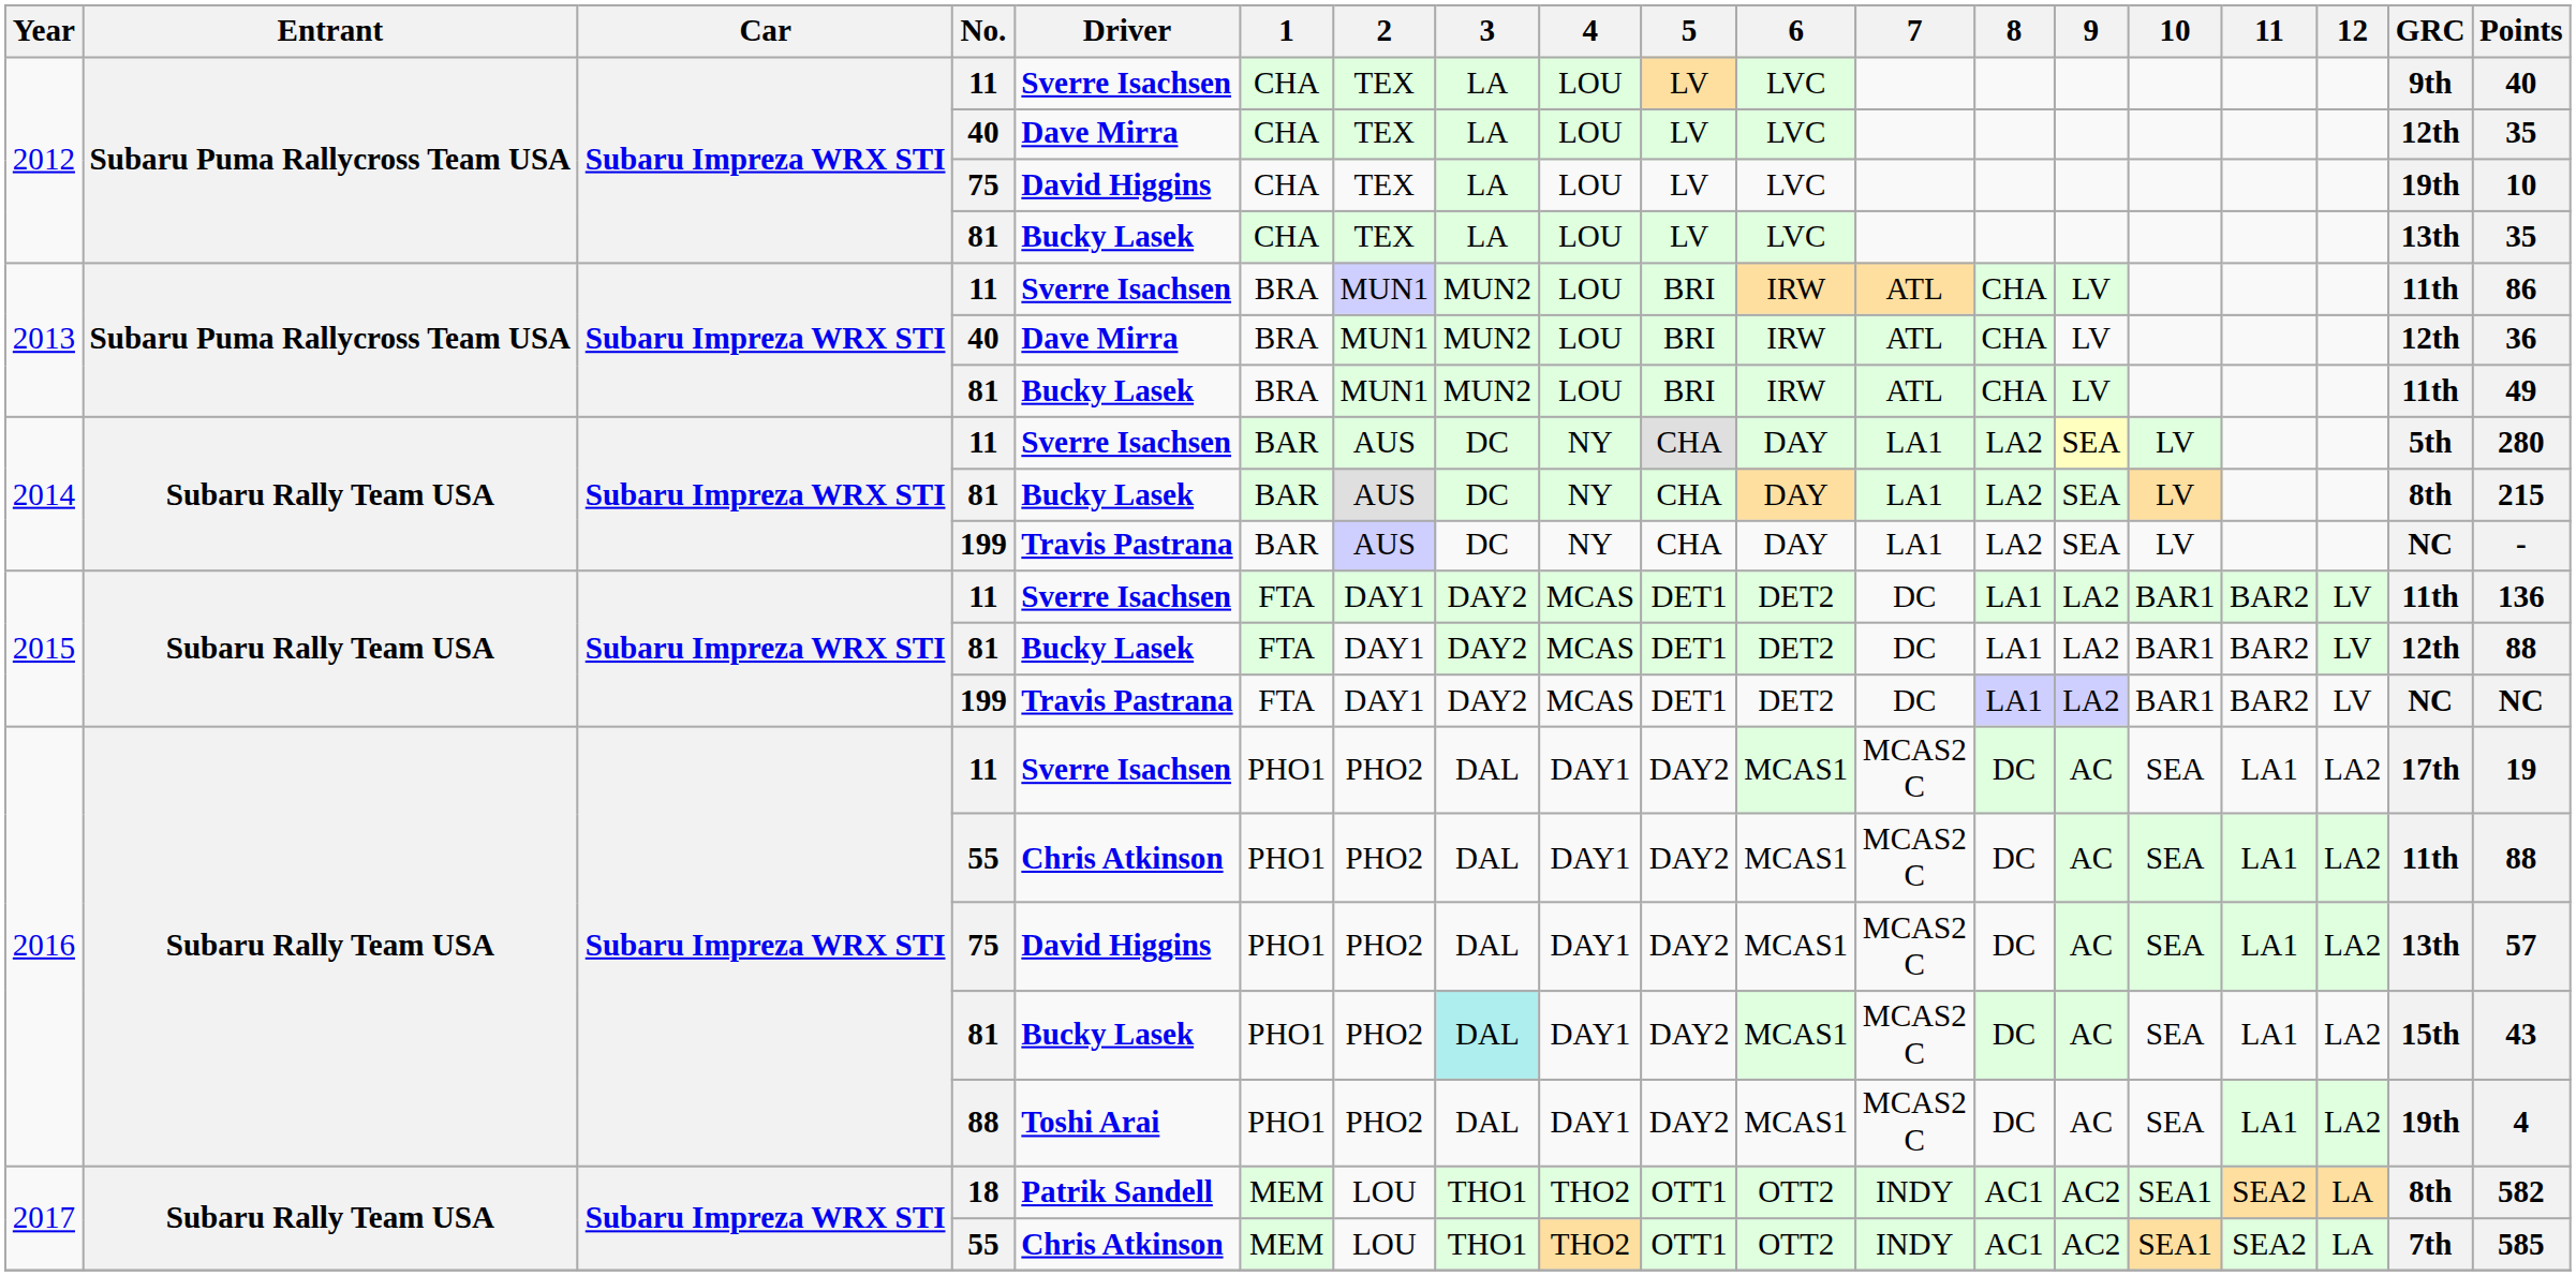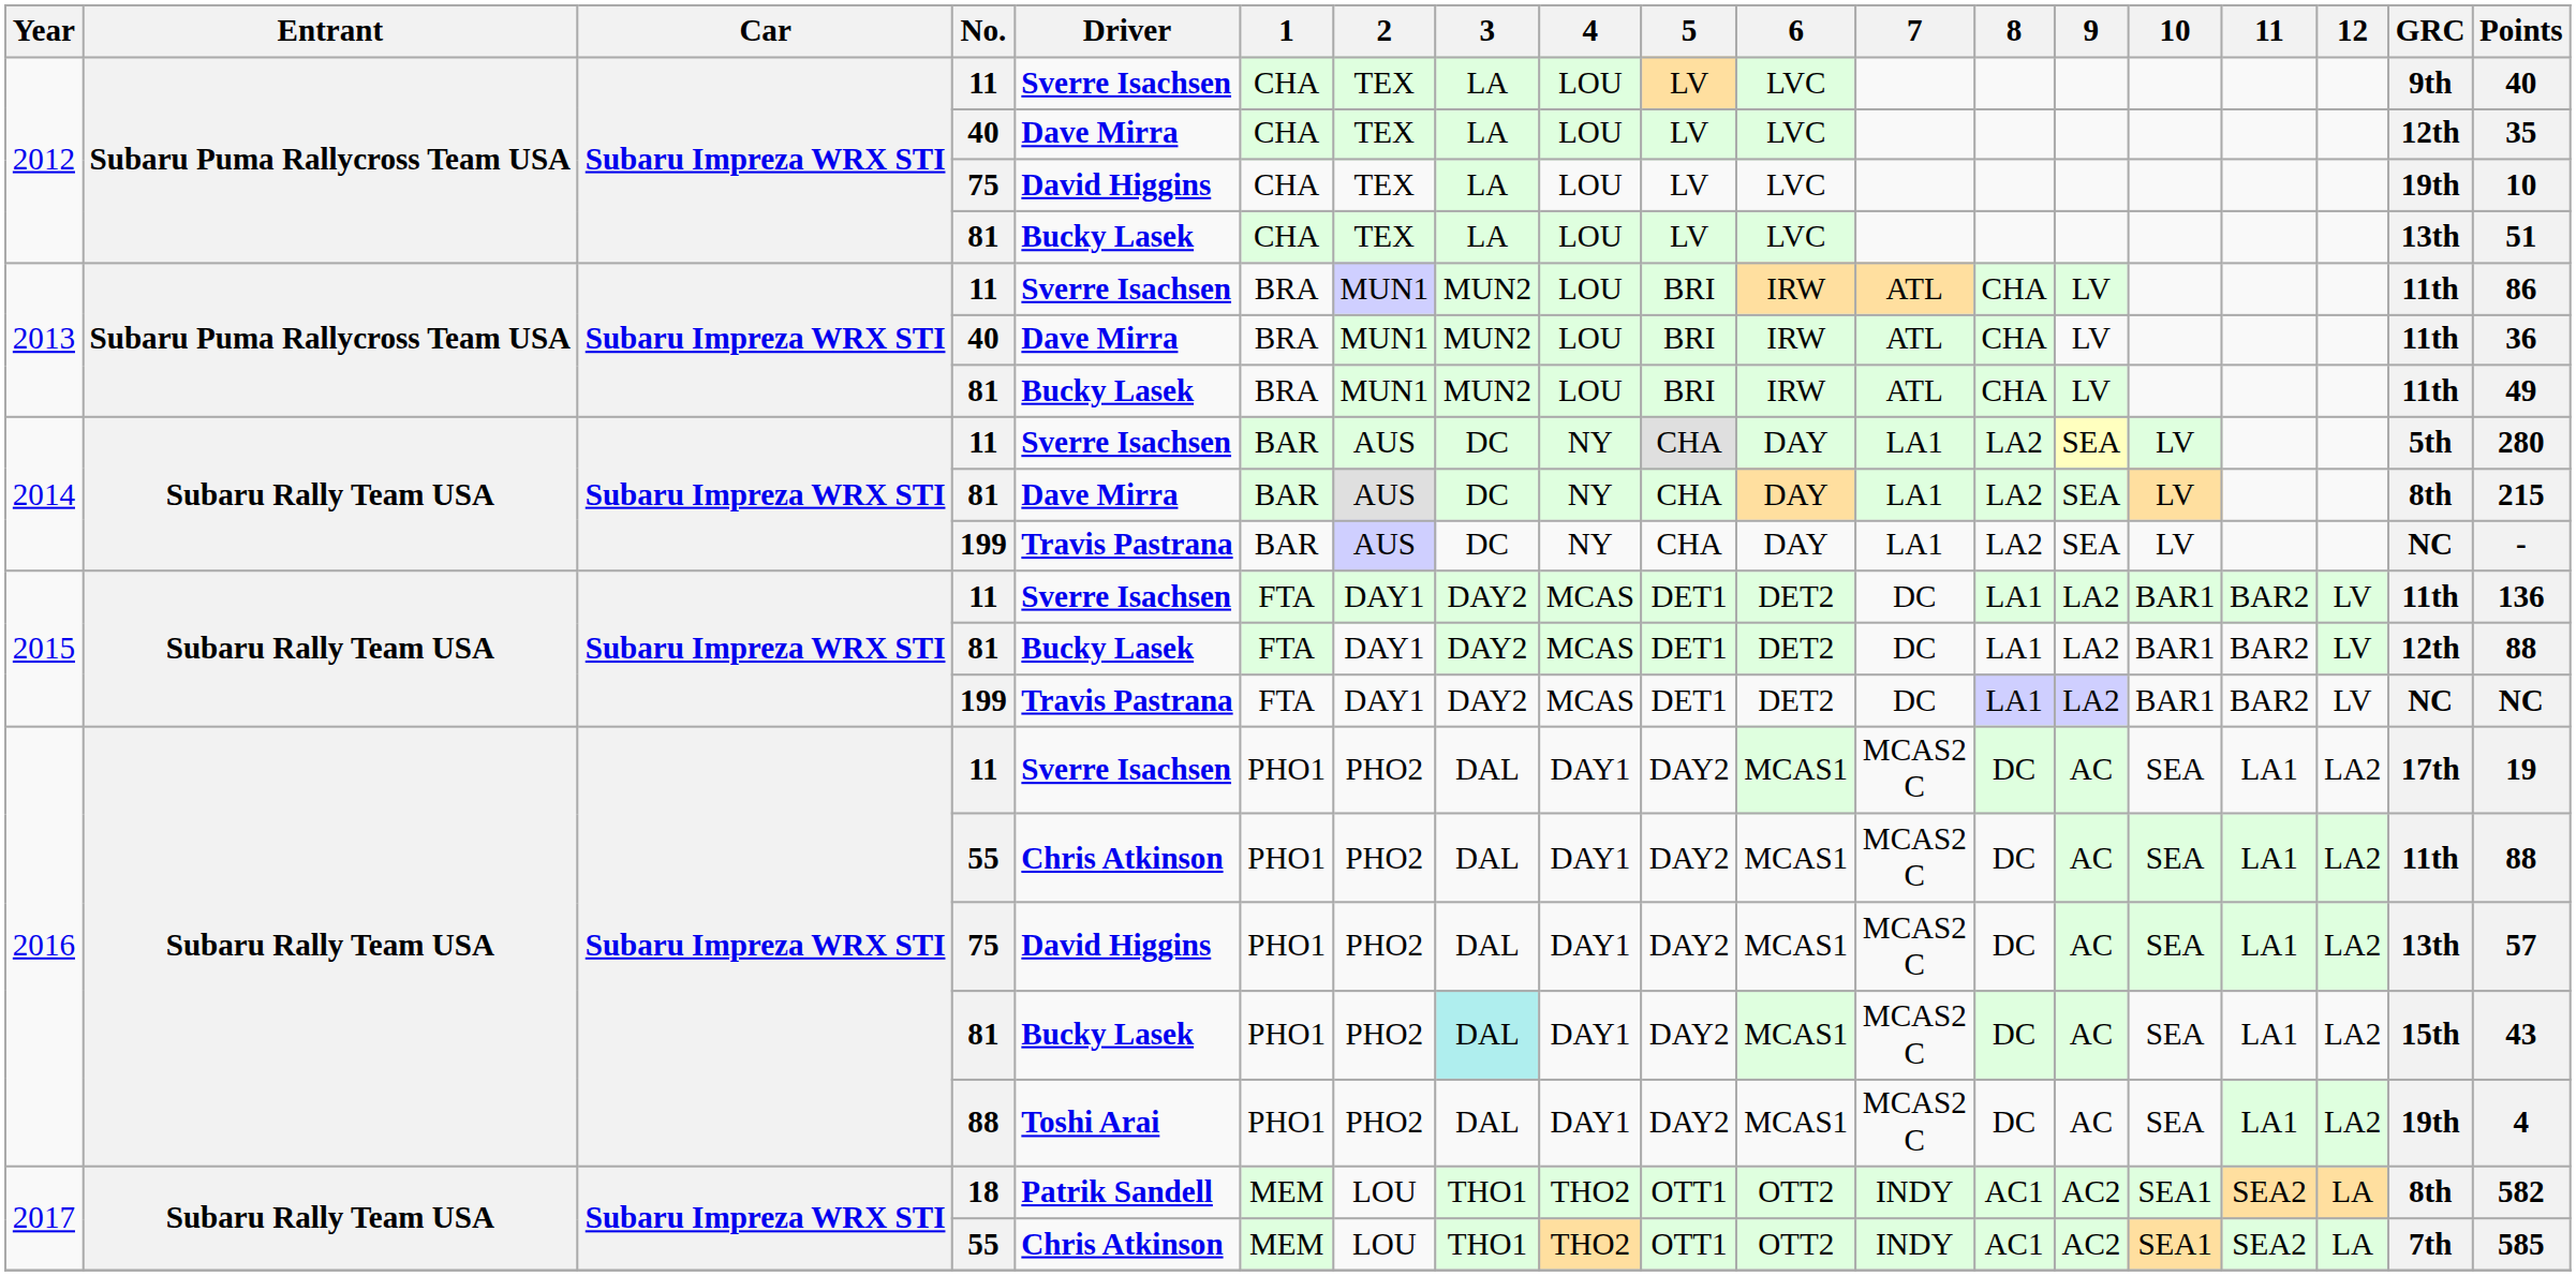2012 / 81 | Points: 35 -> 51
2013 / 40 | GRC: 12th -> 11th
2014 / 81 | Driver: Bucky Lasek -> Dave Mirra
